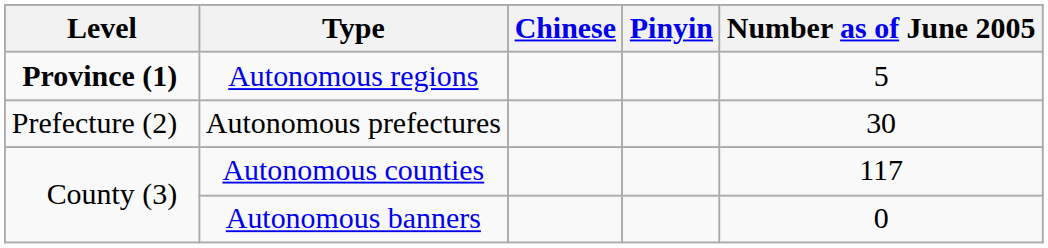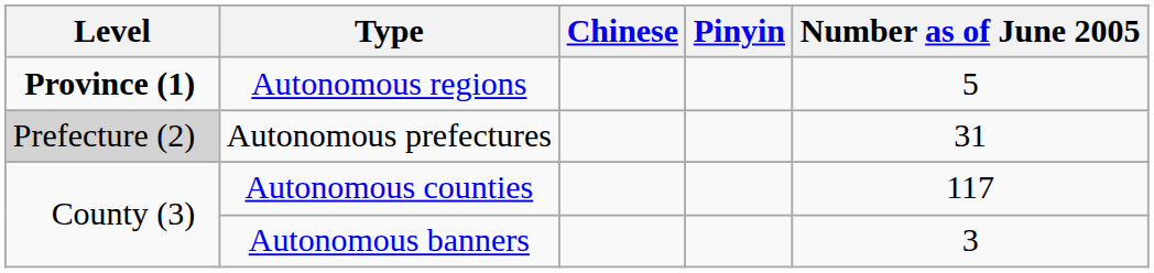Autonomous prefectures | Level: no background -> lightgrey background
Autonomous prefectures | Number as of June 2005: 30 -> 31
Autonomous banners | Number as of June 2005: 0 -> 3
